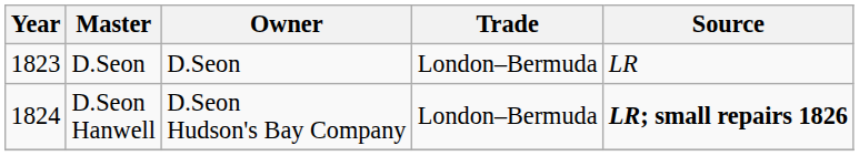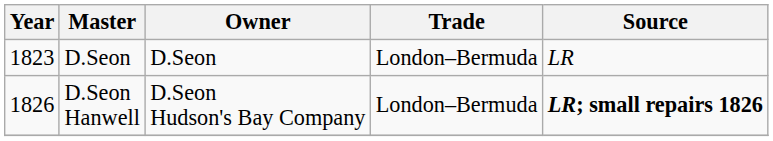D.Seon Hanwell | Year: 1824 -> 1826
